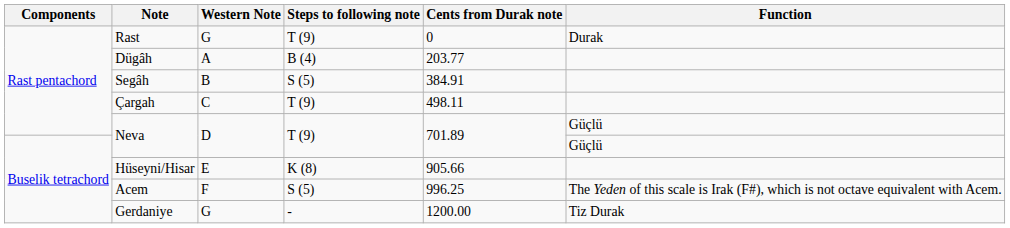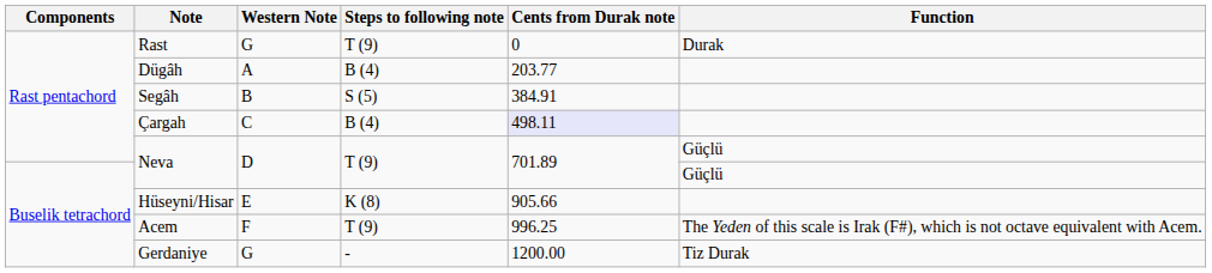Çargah | Steps to following note: T (9) -> B (4)
Çargah | Cents from Durak note: no background -> lavender background
Acem | Steps to following note: S (5) -> T (9)
